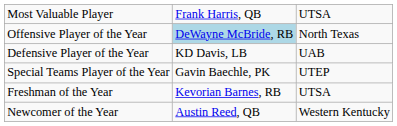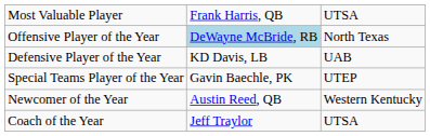- row: Freshman of the Year | Kevorian Barnes, RB | UTSA
+ row: Coach of the Year | Jeff Traylor | UTSA
